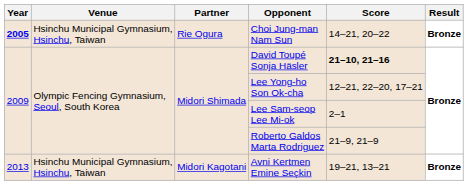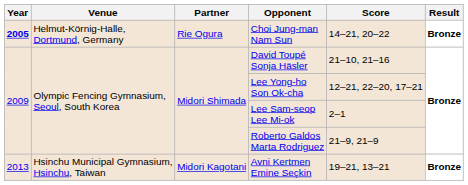Choi Jung-man Nam Sun | Venue: Hsinchu Municipal Gymnasium, Hsinchu, Taiwan -> Helmut-Körnig-Halle, Dortmund, Germany
David Toupé Sonja Häsler | Score: bold -> normal
